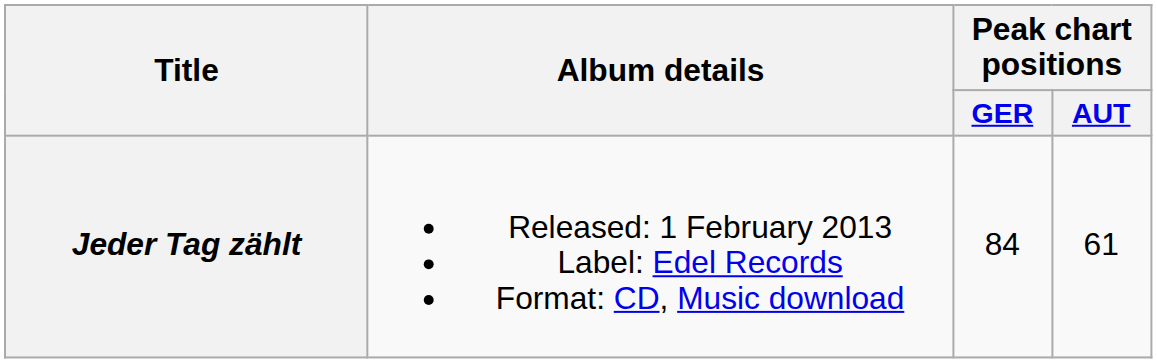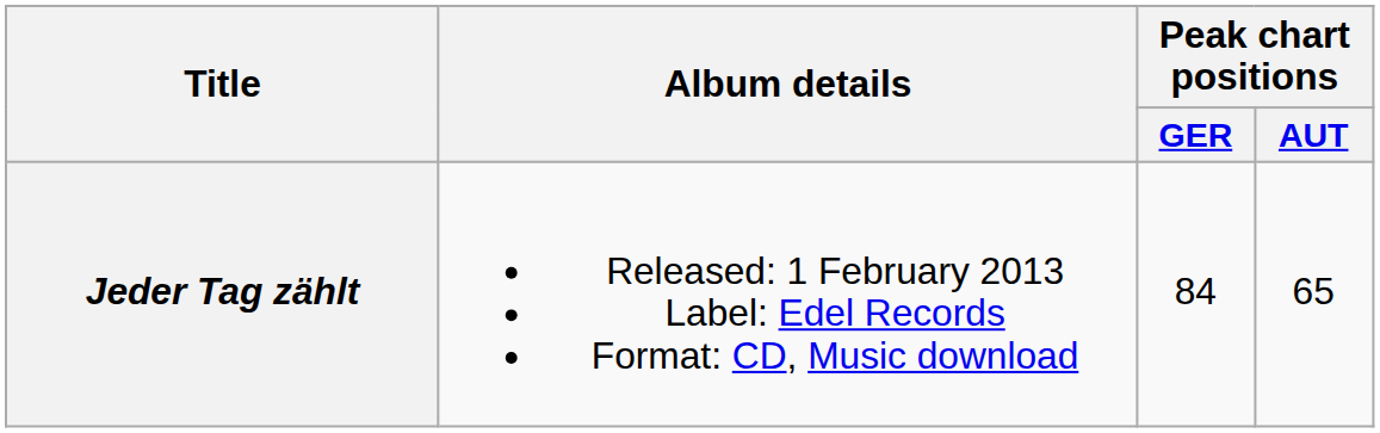Jeder Tag zählt | Peak chart positions / AUT: 61 -> 65
